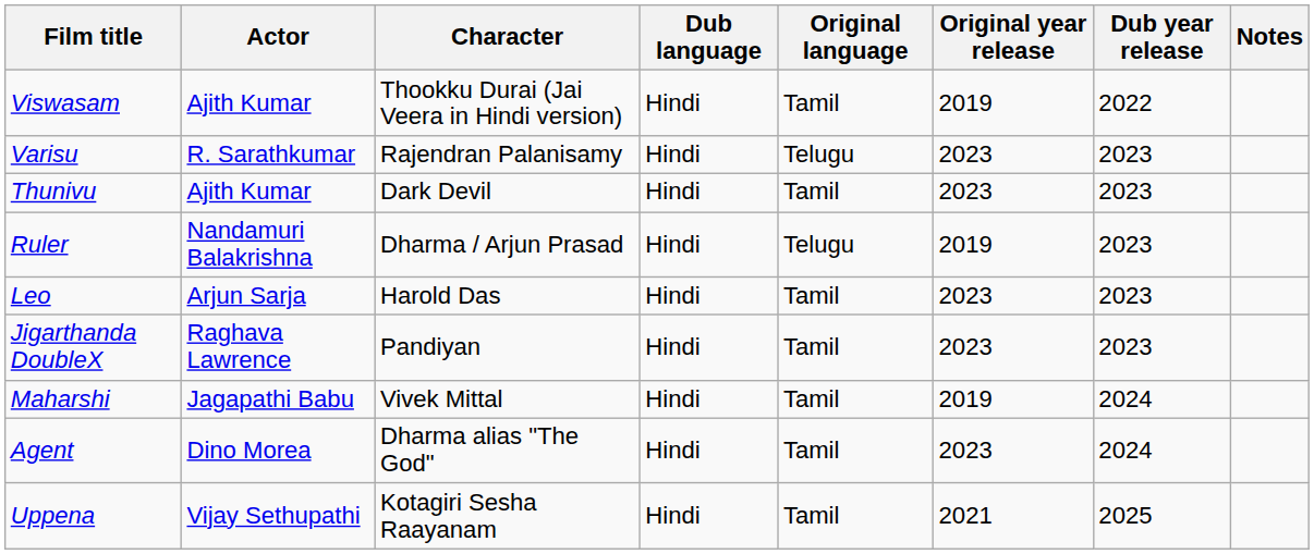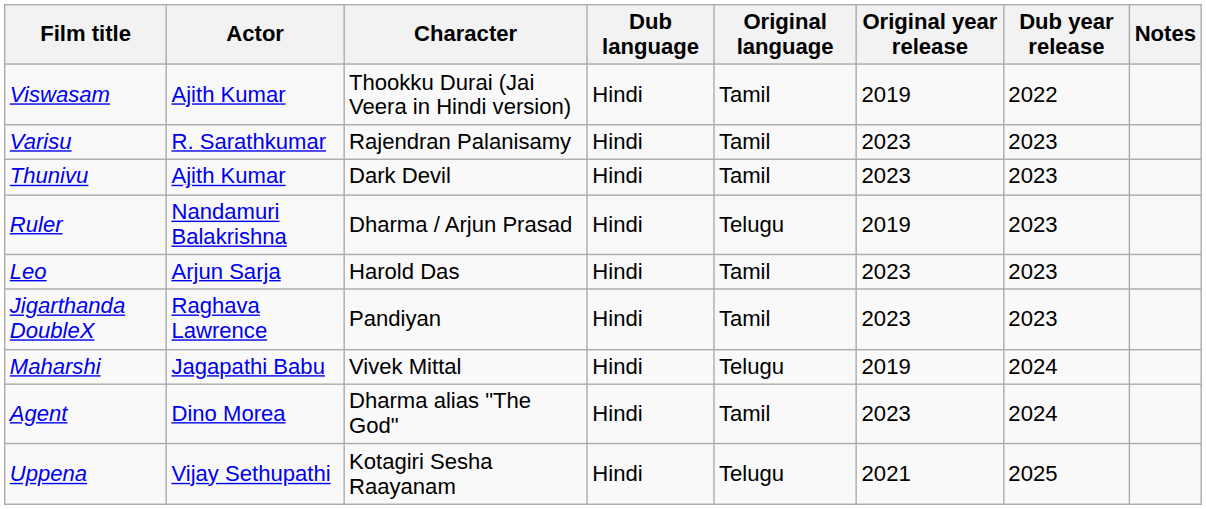Varisu | Original language: Telugu -> Tamil
Maharshi | Original language: Tamil -> Telugu
Uppena | Original language: Tamil -> Telugu
